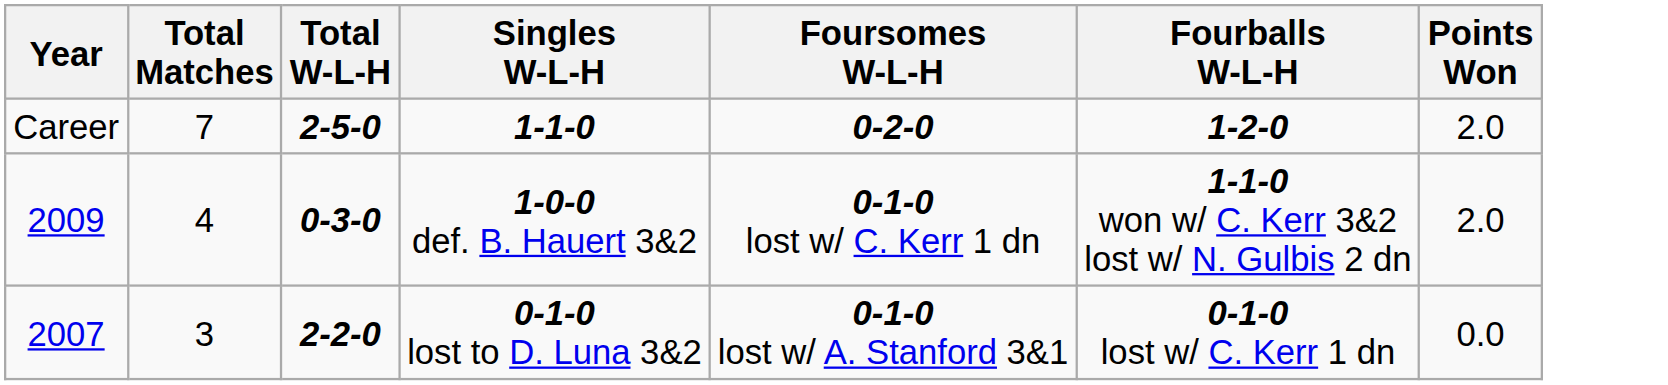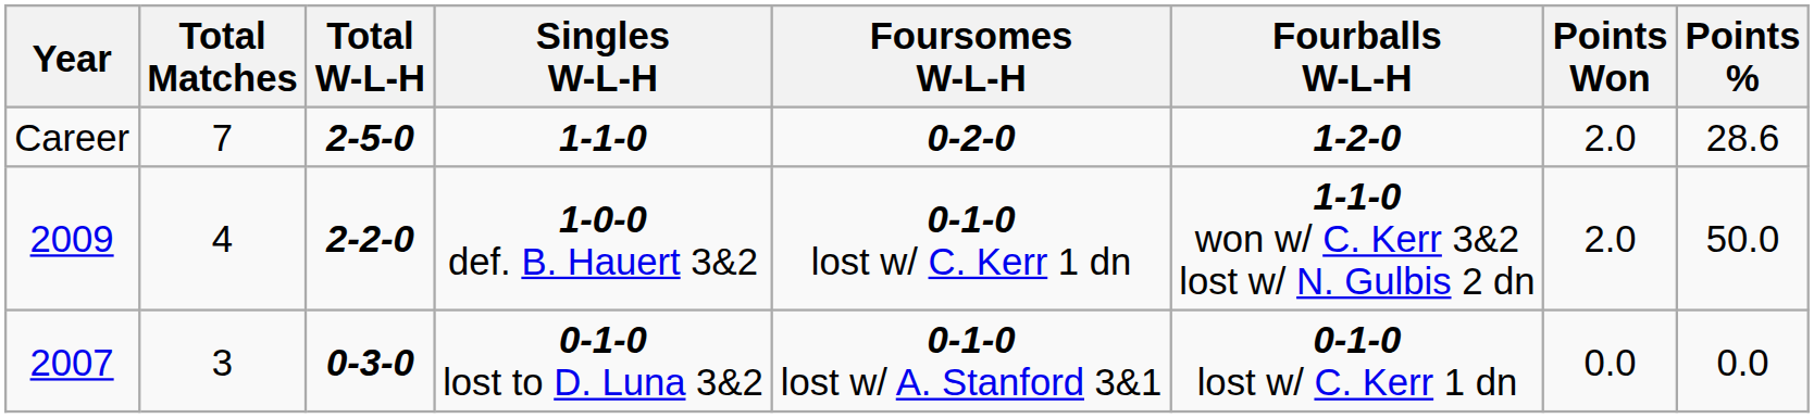+ column: Points % | 28.6 | 50.0 | 0.0
1-0-0 def. B. Hauert 3&2 | Total W-L-H: 0-3-0 -> 2-2-0
0-1-0 lost to D. Luna 3&2 | Total W-L-H: 2-2-0 -> 0-3-0
